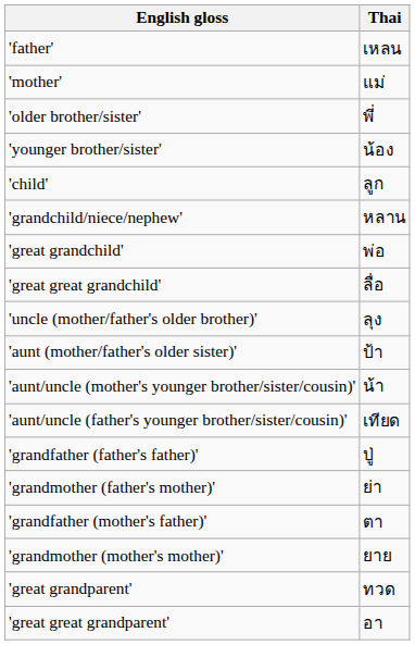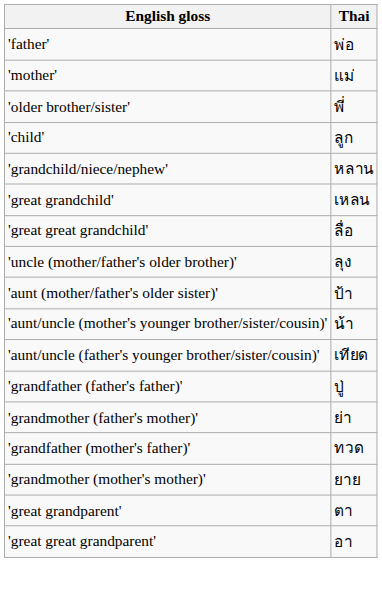'father' | Thai: เหลน -> พ่อ
- row: 'younger brother/sister' | น้อง
'great grandchild' | Thai: พ่อ -> เหลน
'grandfather (mother's father)' | Thai: ตา -> ทวด
'great grandparent' | Thai: ทวด -> ตา
